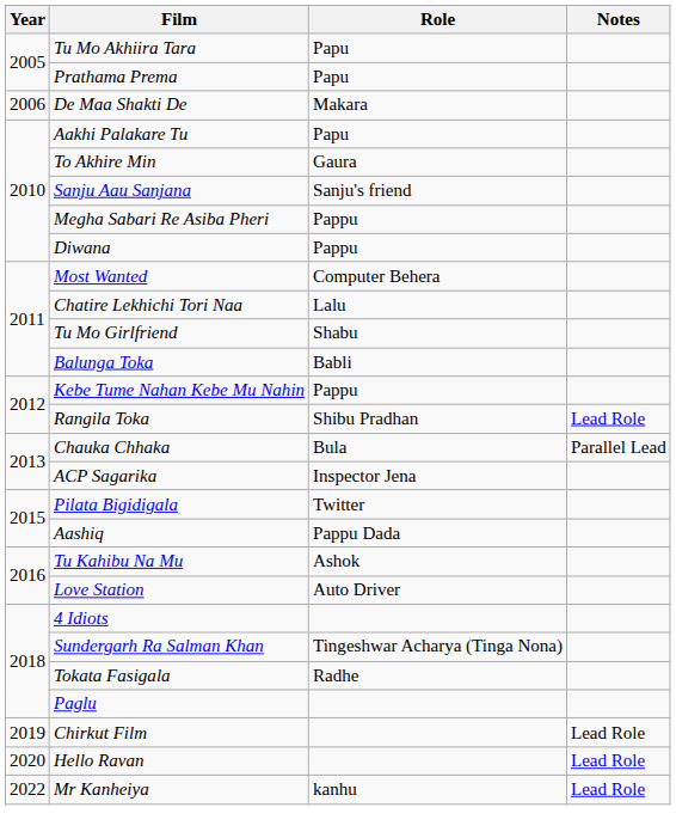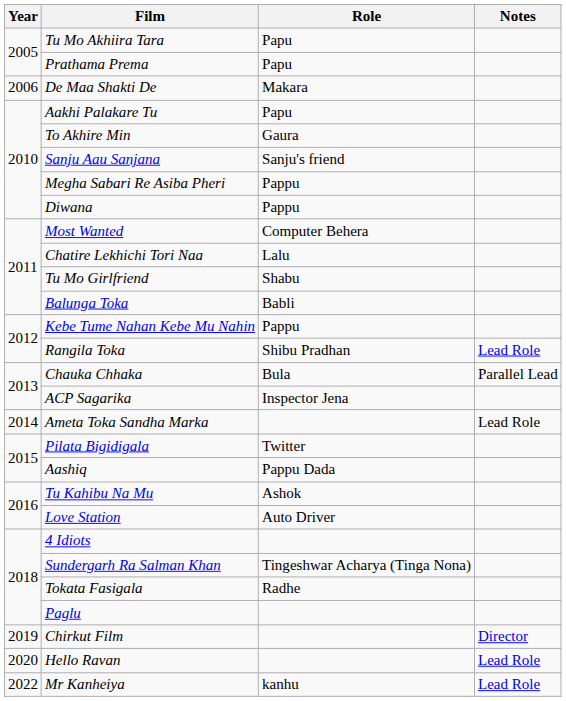+ row: 2014 | Ameta Toka Sandha Marka | Lead Role
Chirkut Film | Notes: Lead Role -> Director
